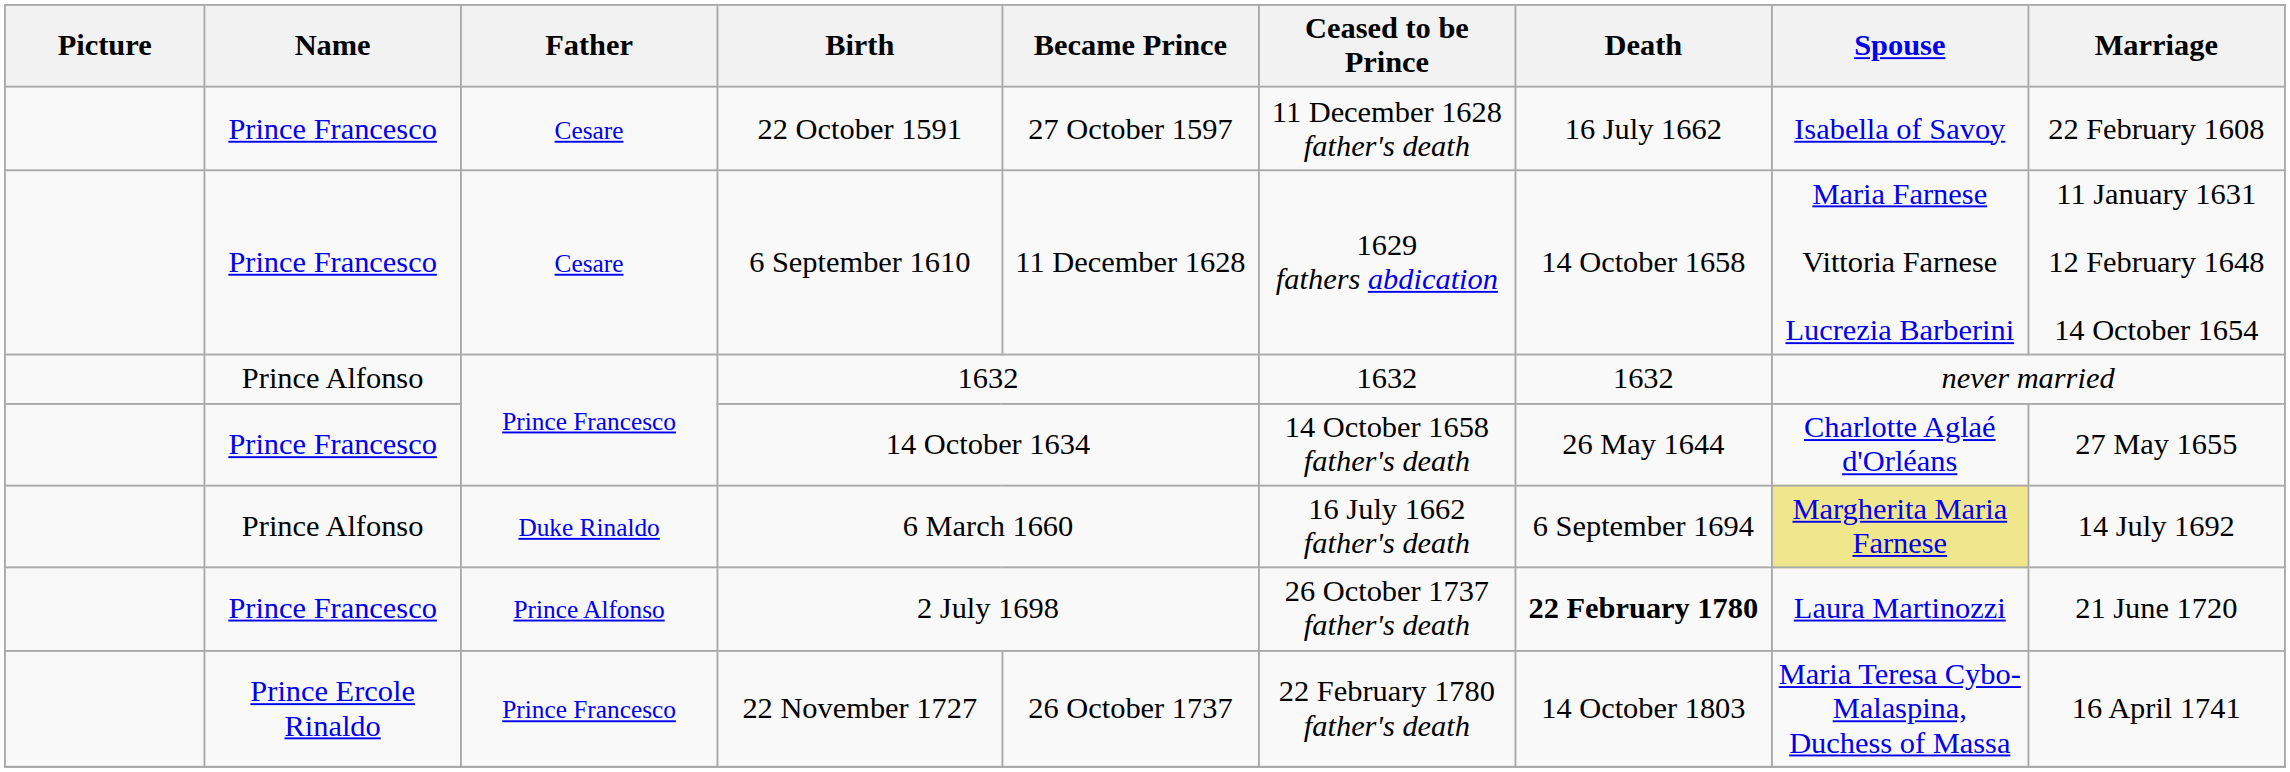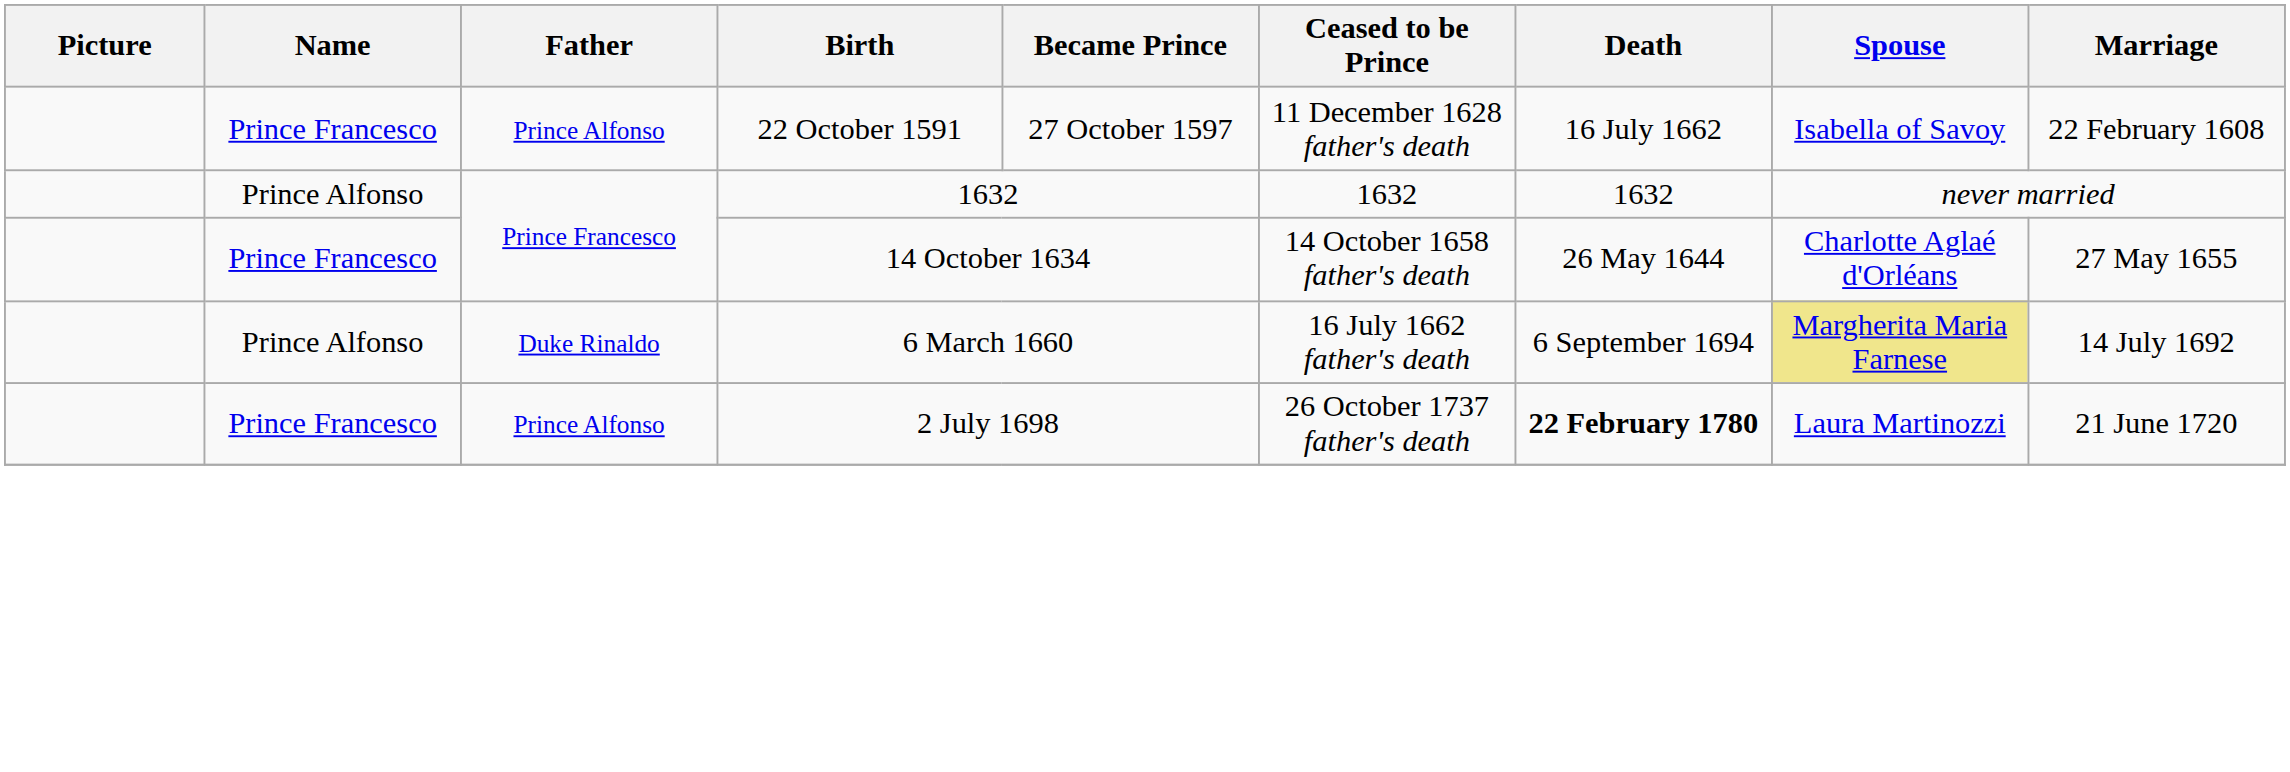22 October 1591 | Father: Cesare -> Prince Alfonso
- row: Prince Francesco | Cesare | 6 September 1610 | 11 December 1628 | 1629 fathers abdication | 14 October 1658 | Maria Farnese Vittoria Farnese Lucrezia Barberini | 11 January 1631 12 February 1648 14 October 1654
- row: Prince Ercole Rinaldo | Prince Francesco | 22 November 1727 | 26 October 1737 | 22 February 1780 father's death | 14 October 1803 | Maria Teresa Cybo-Malaspina, Duchess of Massa | 16 April 1741
